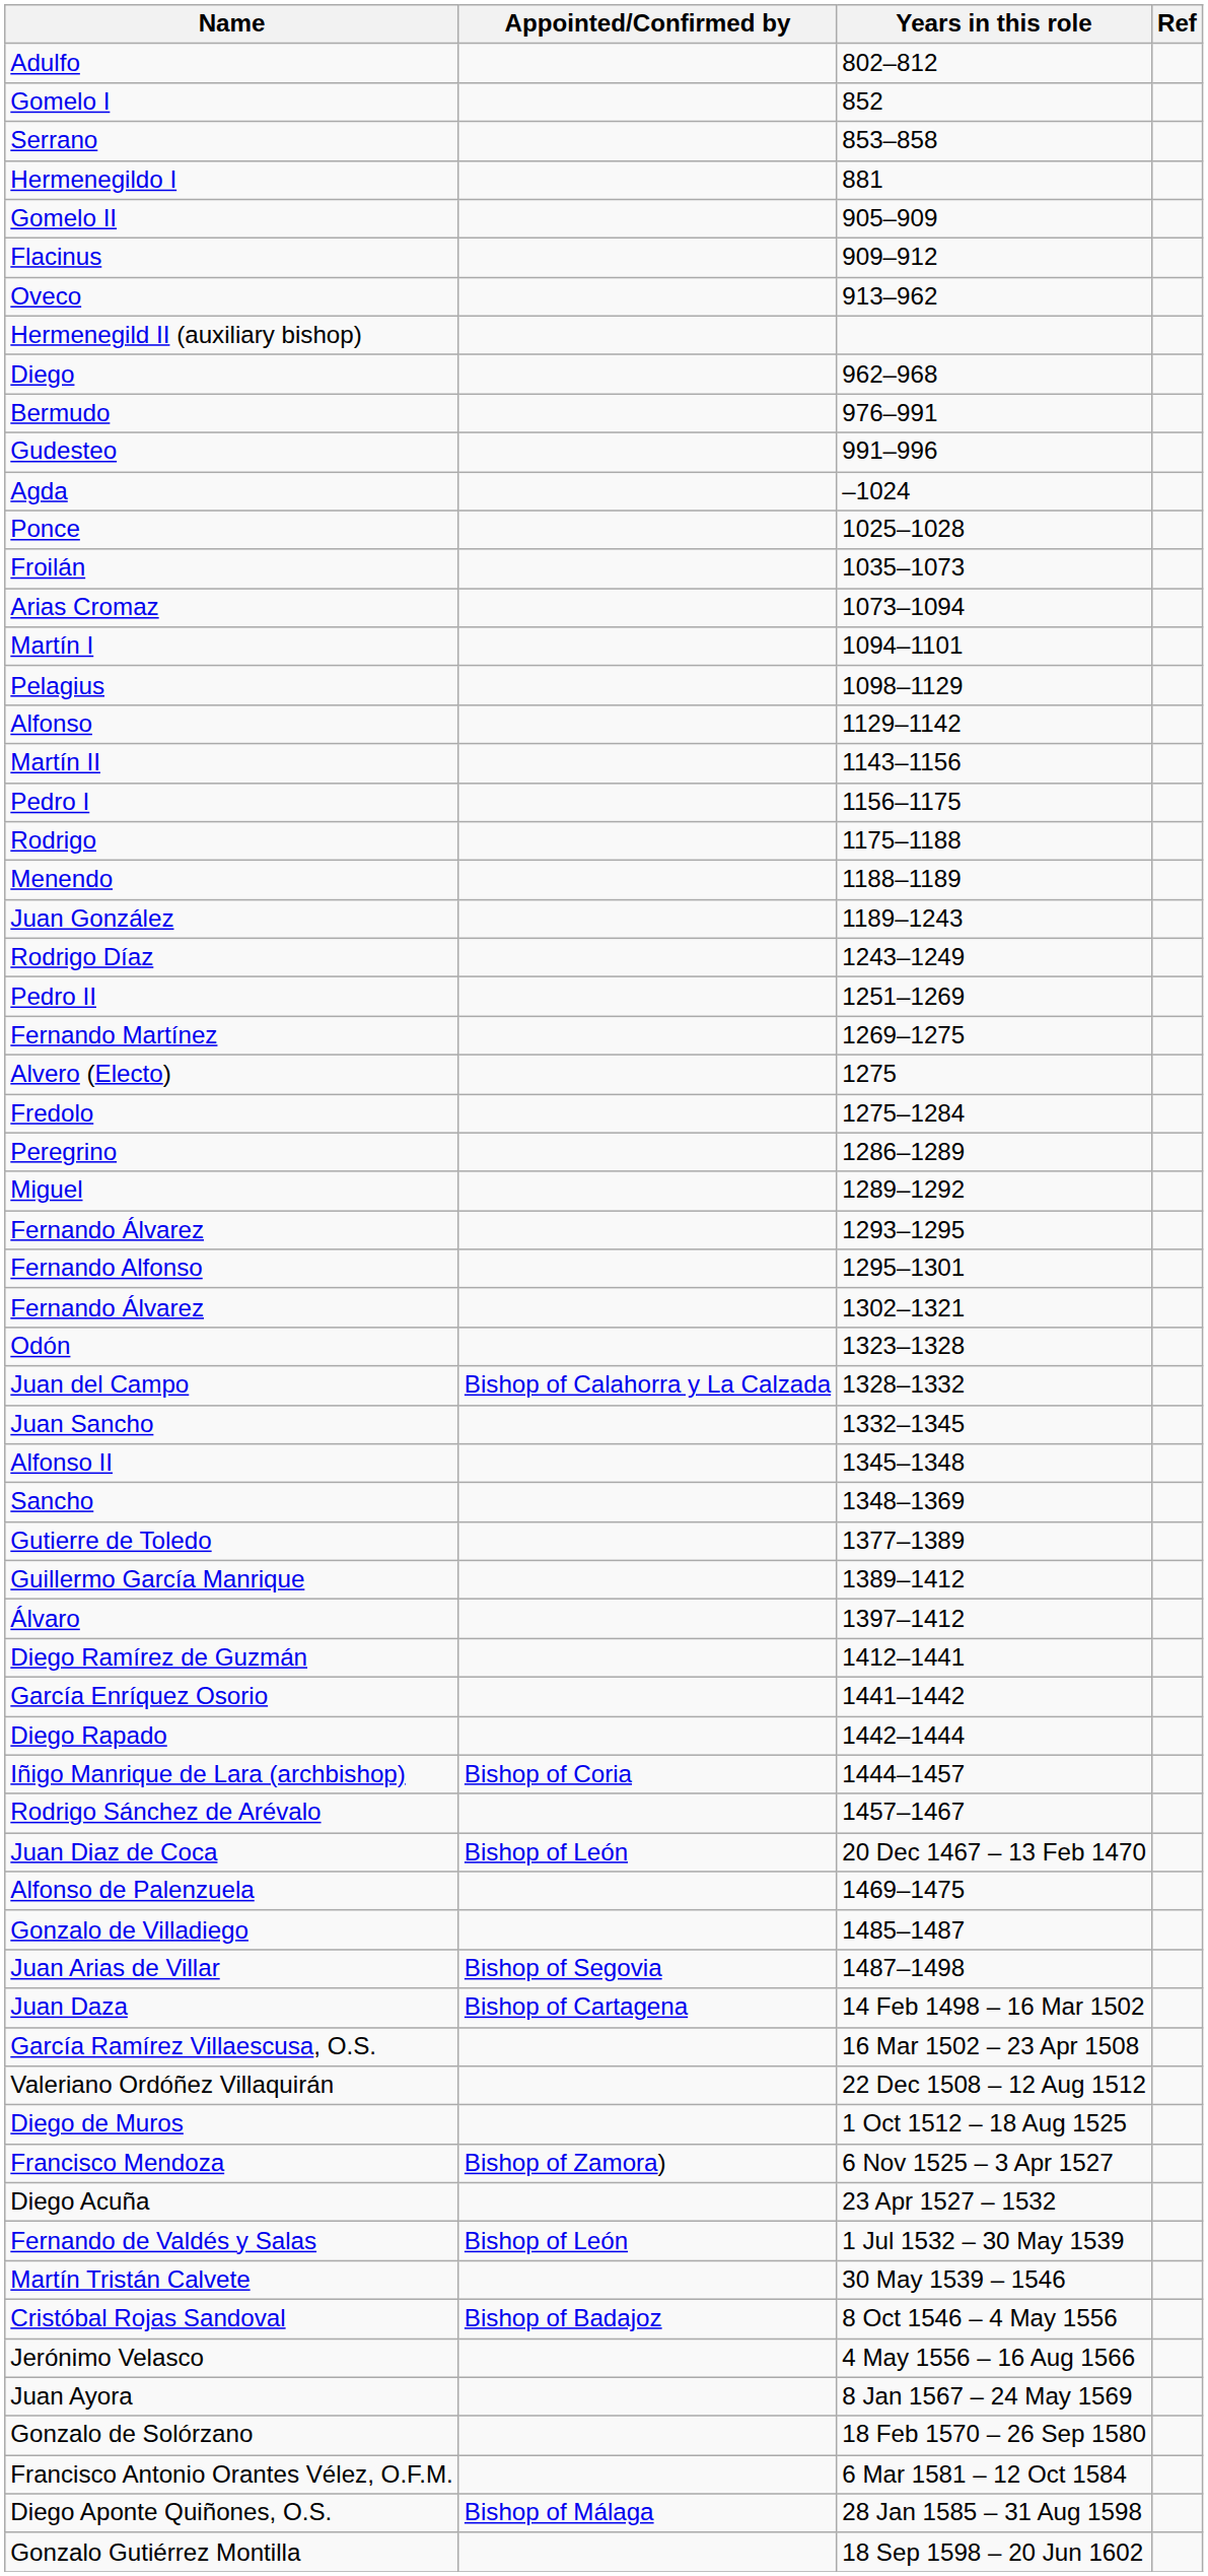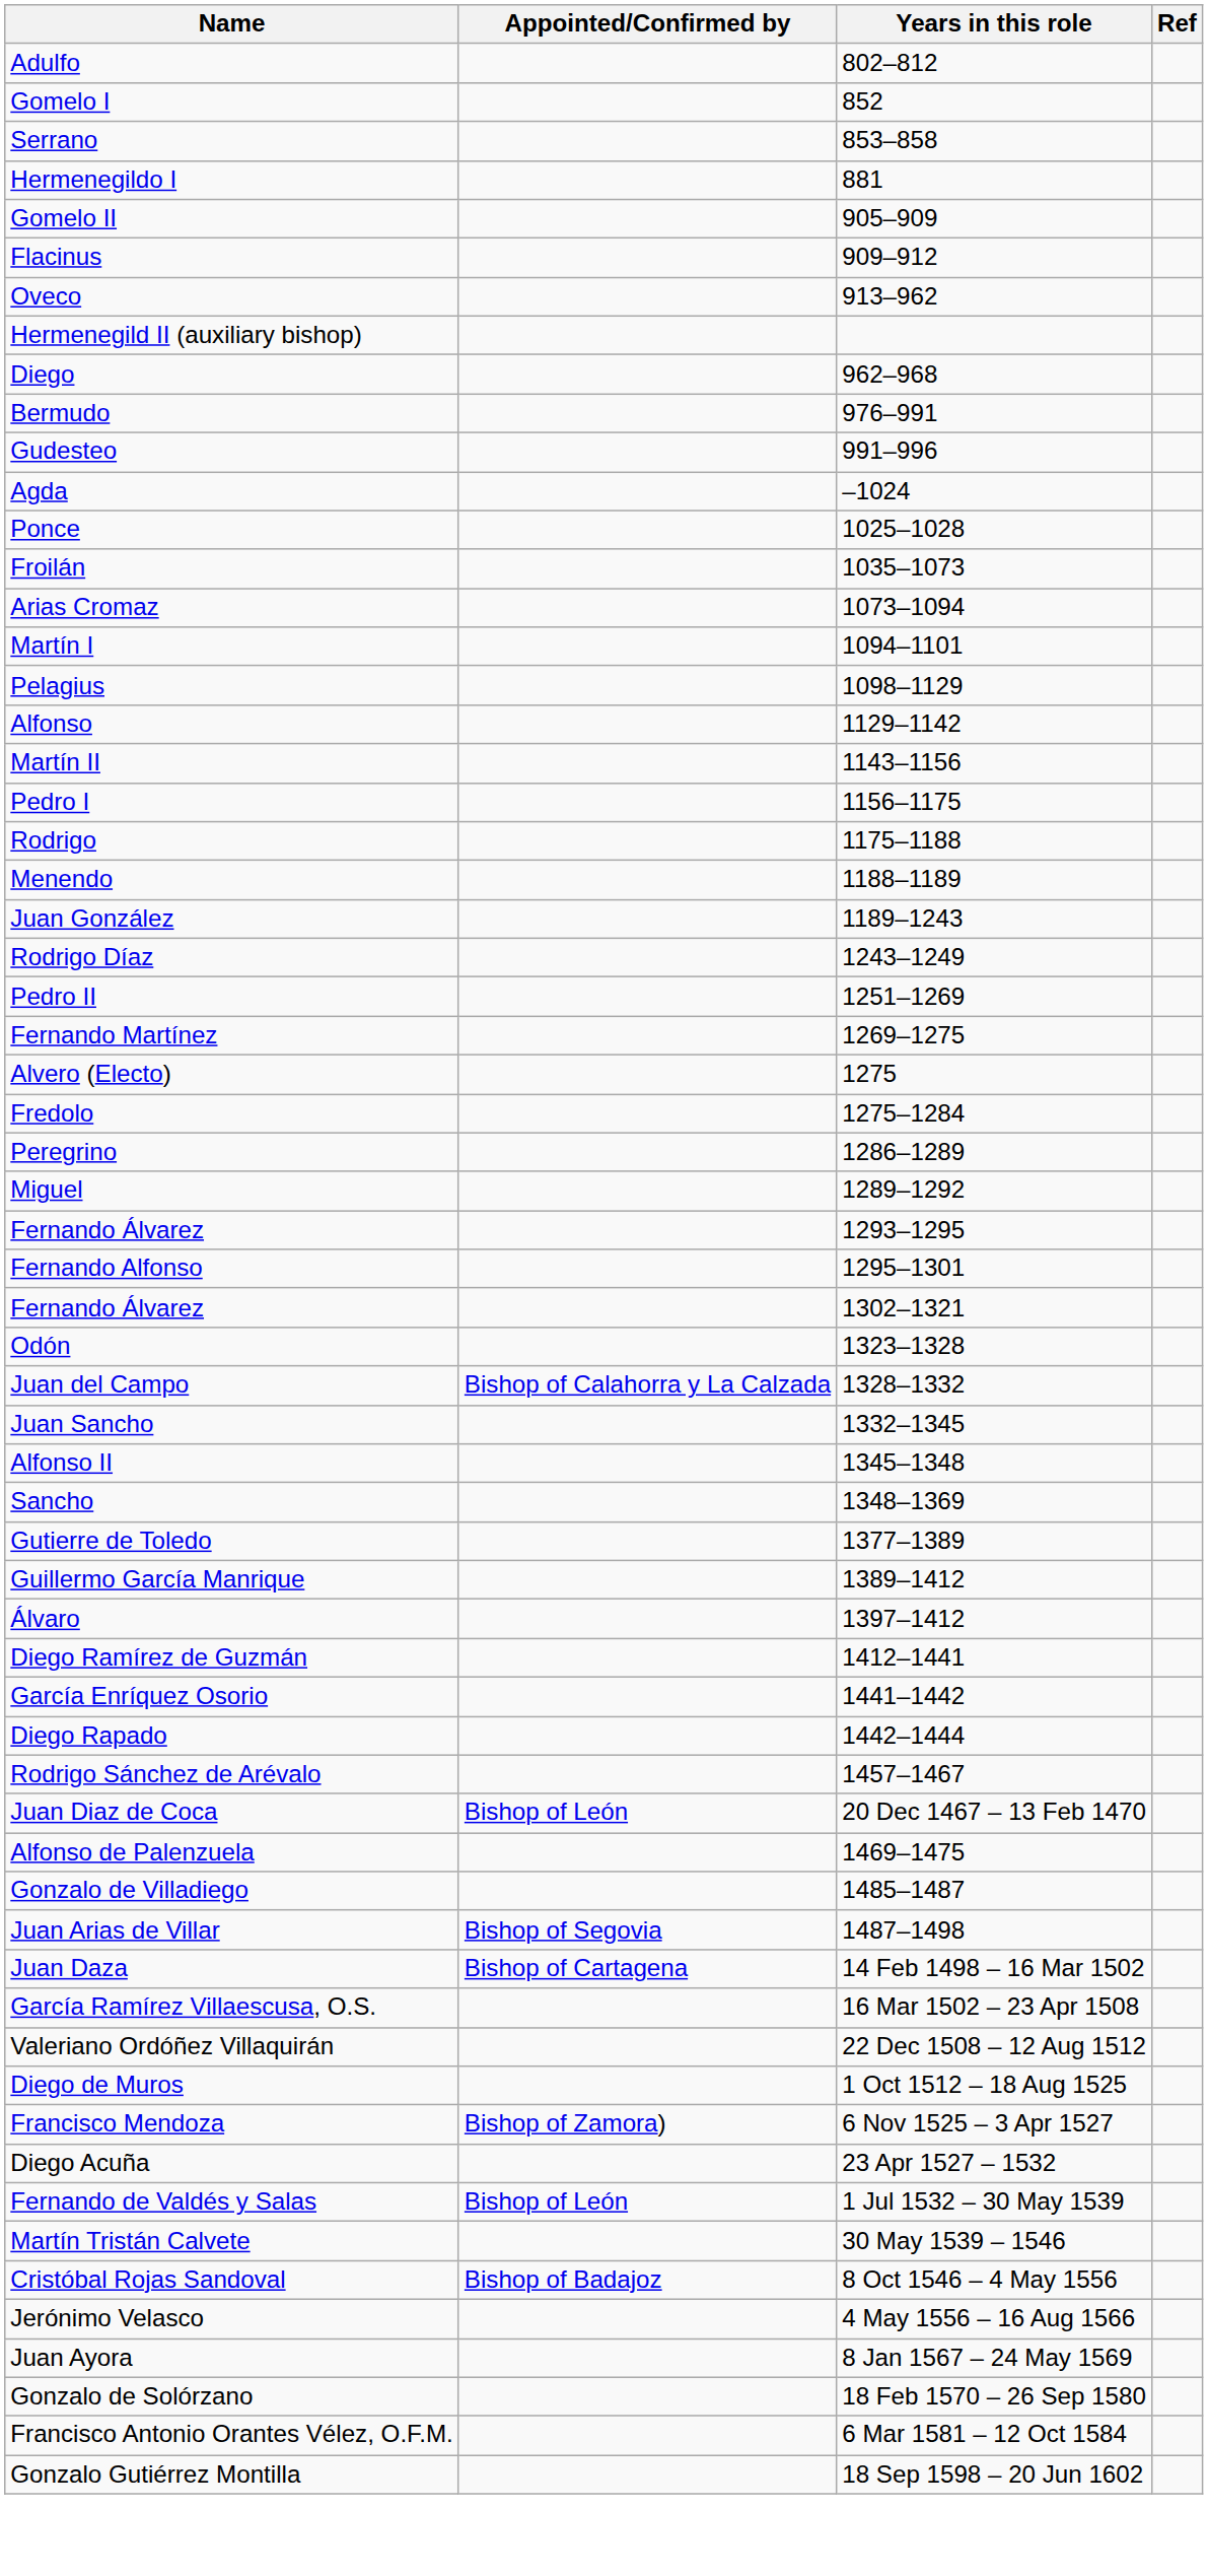- row: Iñigo Manrique de Lara (archbishop) | Bishop of Coria | 1444–1457
- row: Diego Aponte Quiñones, O.S. | Bishop of Málaga | 28 Jan 1585 – 31 Aug 1598
